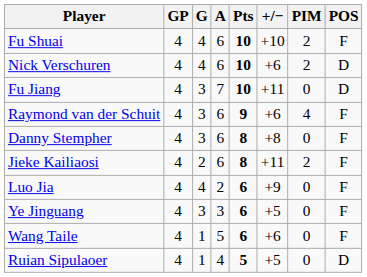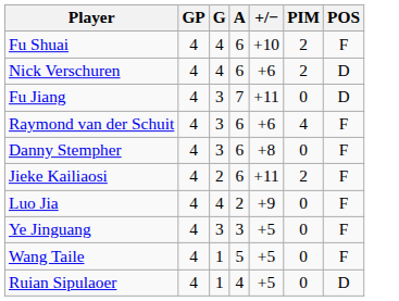- column: Pts | 10 | 10 | 10 | 9 | 8 | 8 | 6 | 6 | 6 | 5
Wang Taile | +/−: +6 -> +5
